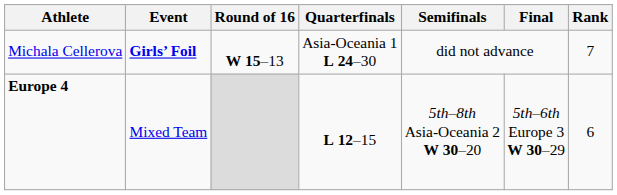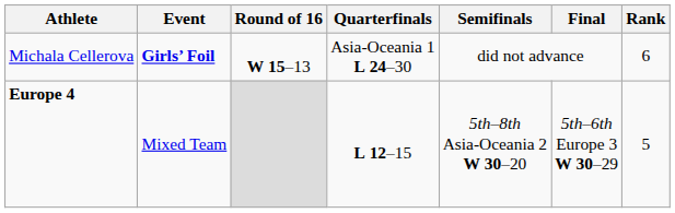Michala Cellerova | Rank: 7 -> 6
Europe 4 | Rank: 6 -> 5
